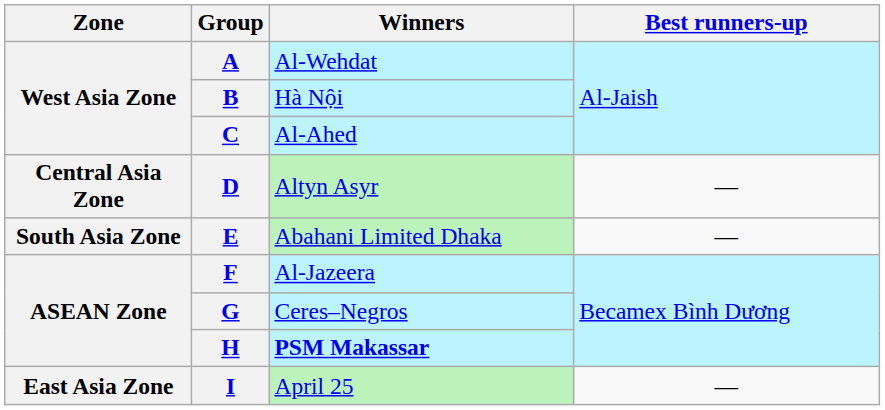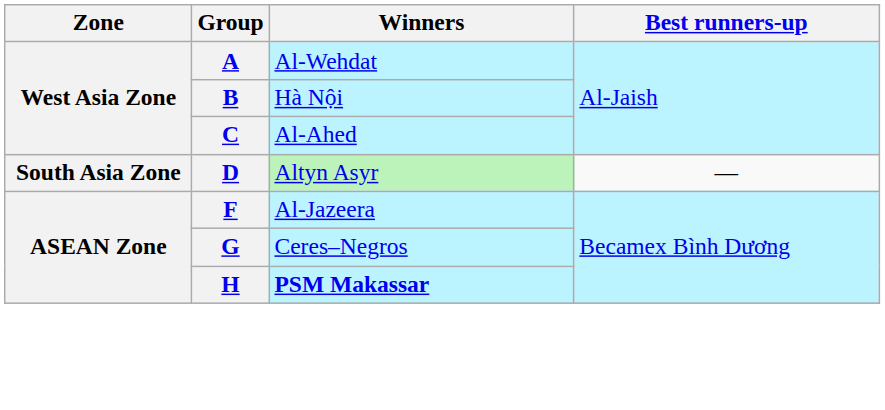D | Zone: Central Asia Zone -> South Asia Zone
- row: South Asia Zone | E | Abahani Limited Dhaka | —
- row: East Asia Zone | I | April 25 | —
